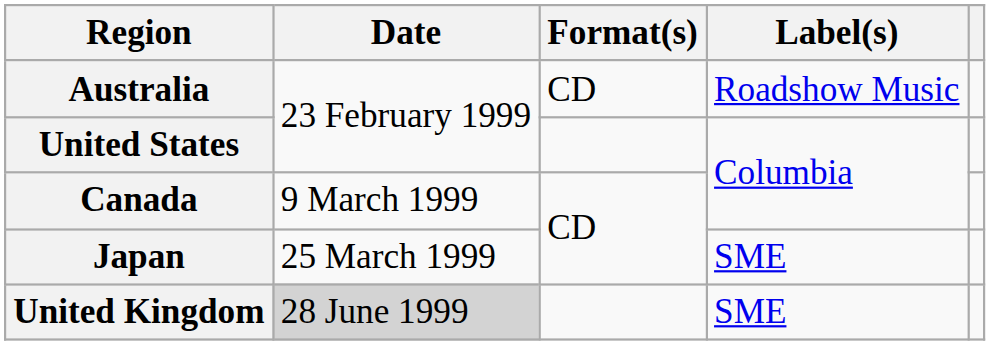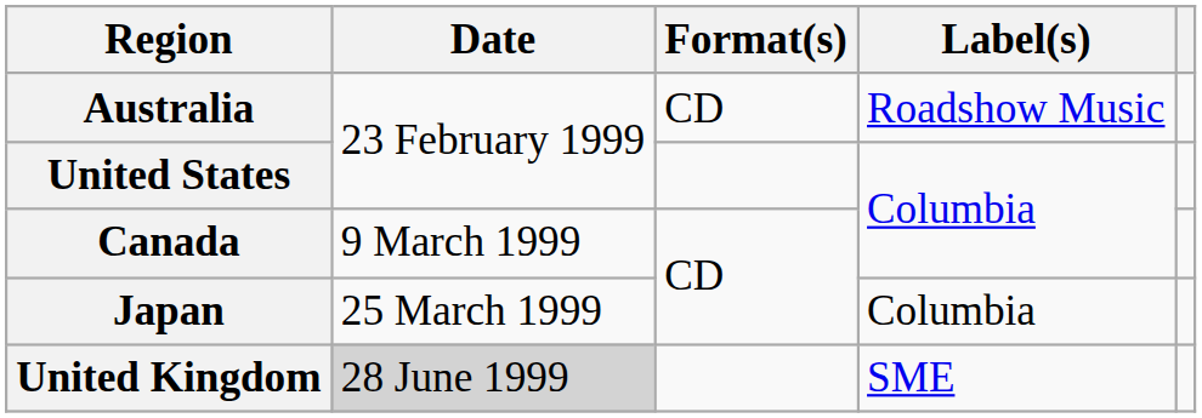Japan | Label(s): SME -> Columbia
